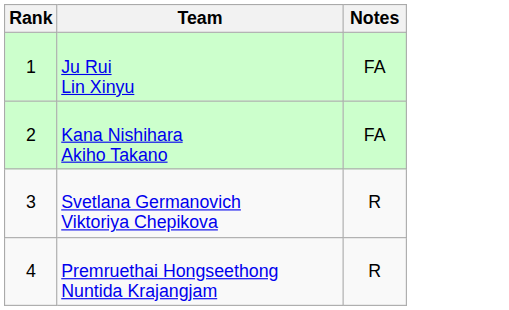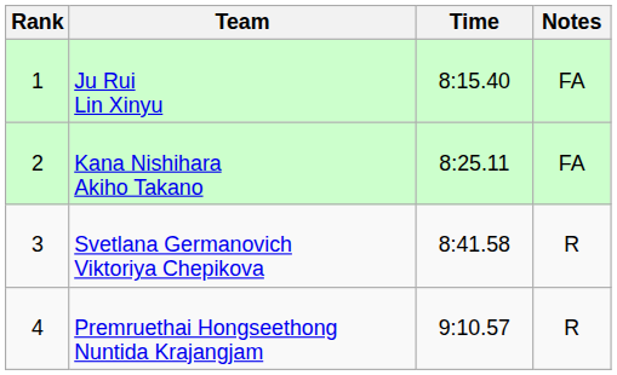+ column: Time | 8:15.40 | 8:25.11 | 8:41.58 | 9:10.57
